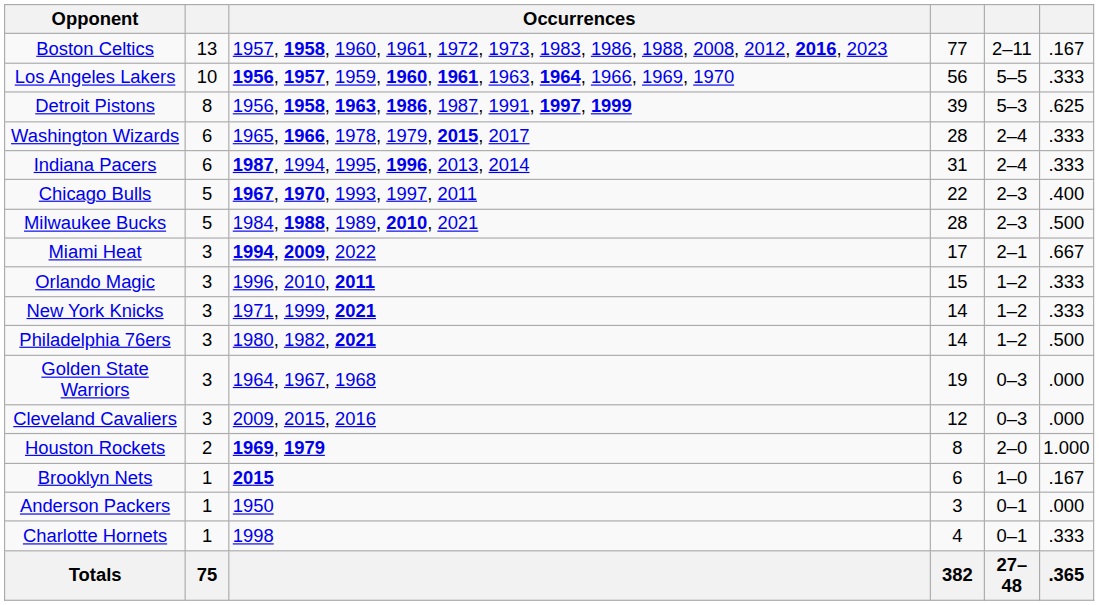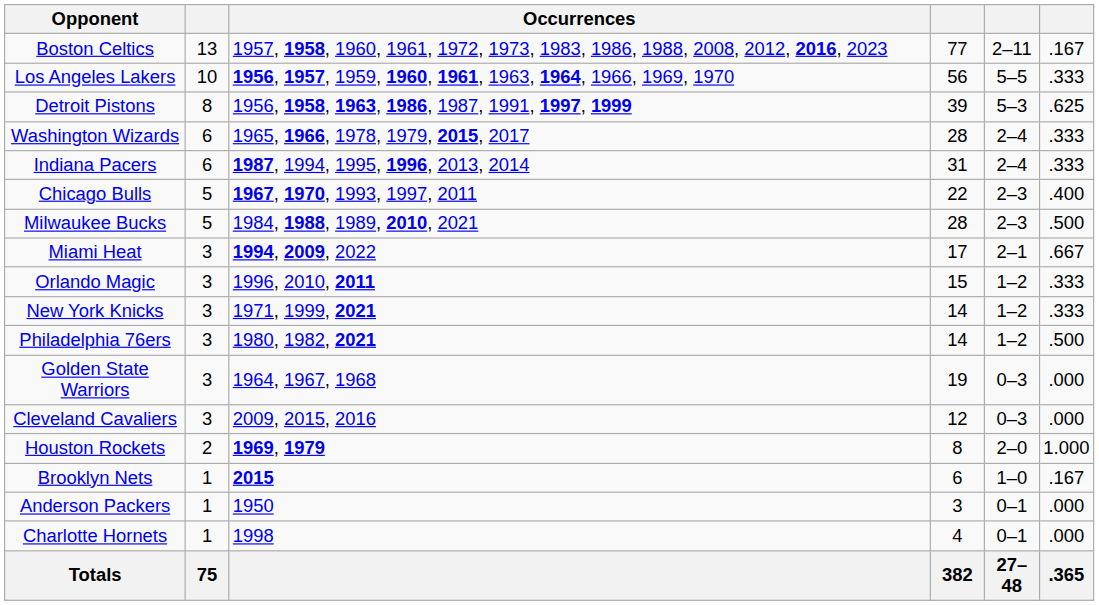Charlotte Hornets | column 6: .333 -> .000
